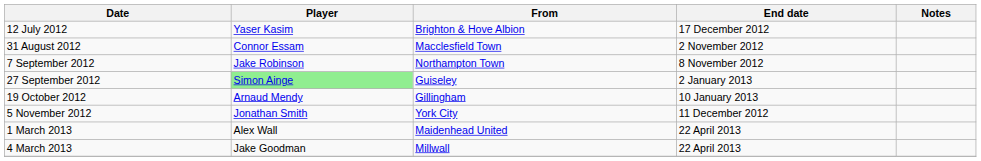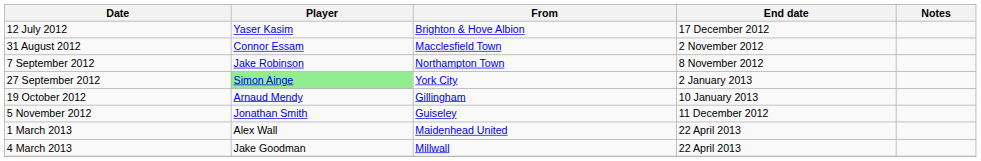27 September 2012 | From: Guiseley -> York City
5 November 2012 | From: York City -> Guiseley
